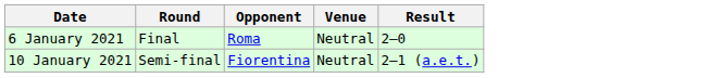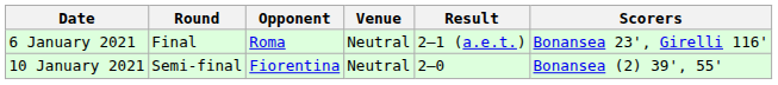+ column: Scorers | Bonansea 23', Girelli 116' | Bonansea (2) 39', 55'
6 January 2021 | Result: 2–0 -> 2–1 (a.e.t.)
10 January 2021 | Result: 2–1 (a.e.t.) -> 2–0
